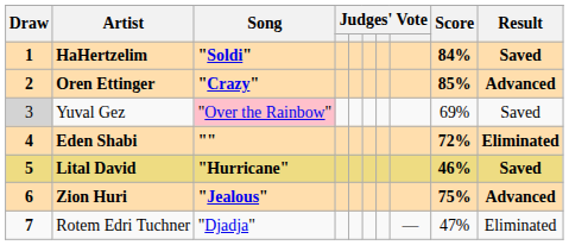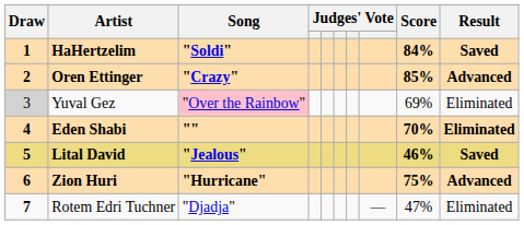Yuval Gez | Result: Saved -> Eliminated
Eden Shabi | Score: 72% -> 70%
Lital David | Song: "Hurricane" -> "Jealous"
Zion Huri | Song: "Jealous" -> "Hurricane"
